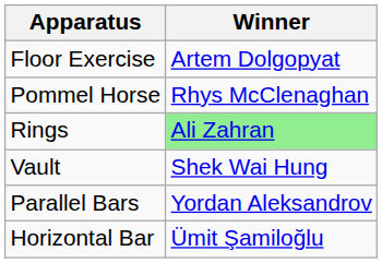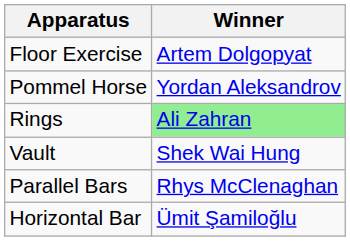Pommel Horse | Winner: Rhys McClenaghan -> Yordan Aleksandrov
Parallel Bars | Winner: Yordan Aleksandrov -> Rhys McClenaghan
